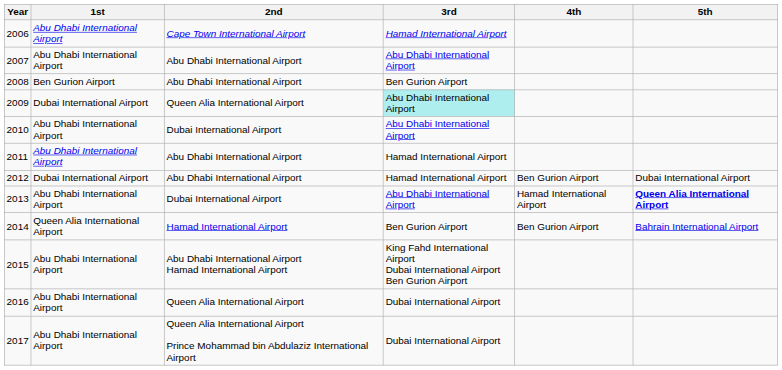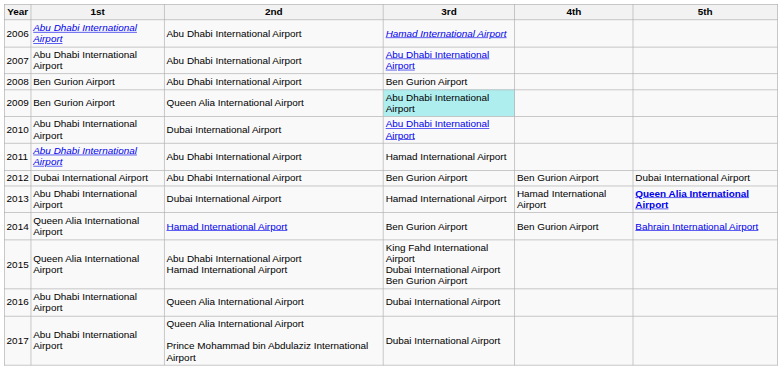2006 | 2nd: Cape Town International Airport -> Abu Dhabi International Airport
2009 | 1st: Dubai International Airport -> Ben Gurion Airport
2012 | 3rd: Hamad International Airport -> Ben Gurion Airport
2013 | 3rd: Abu Dhabi International Airport -> Hamad International Airport
2015 | 1st: Abu Dhabi International Airport -> Queen Alia International Airport
